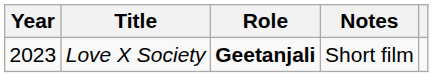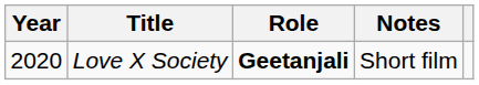Love X Society | Year: 2023 -> 2020
